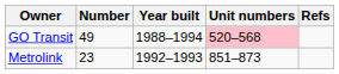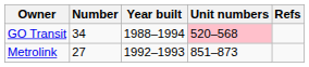GO Transit | Number: 49 -> 34
Metrolink | Number: 23 -> 27
